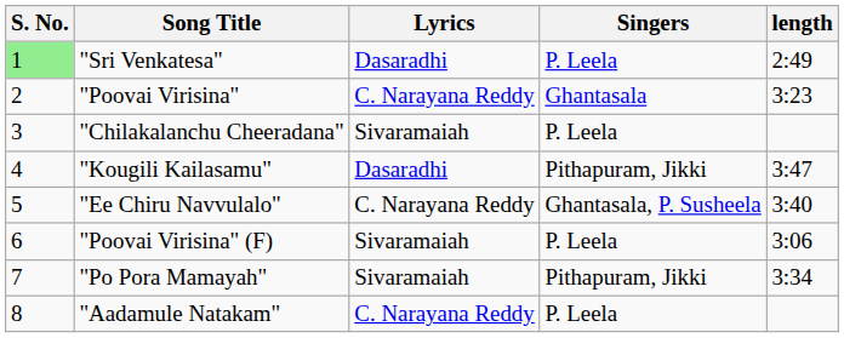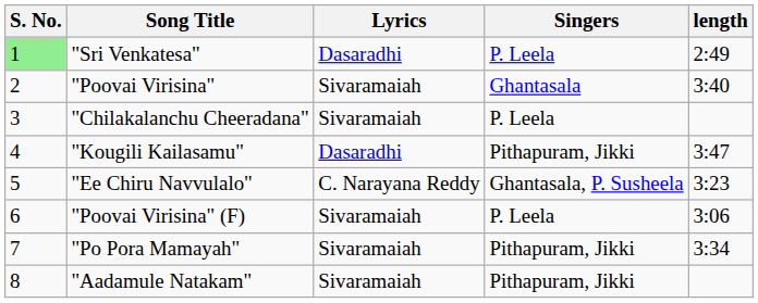"Poovai Virisina" | Lyrics: C. Narayana Reddy -> Sivaramaiah
"Poovai Virisina" | length: 3:23 -> 3:40
"Ee Chiru Navvulalo" | length: 3:40 -> 3:23
"Aadamule Natakam" | Lyrics: C. Narayana Reddy -> Sivaramaiah
"Aadamule Natakam" | Singers: P. Leela -> Pithapuram, Jikki
